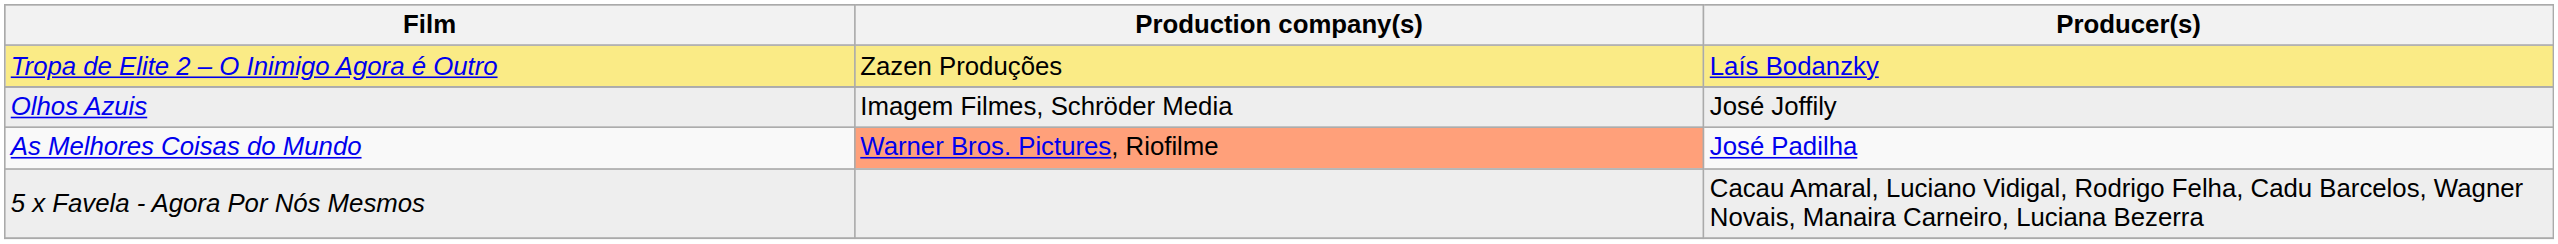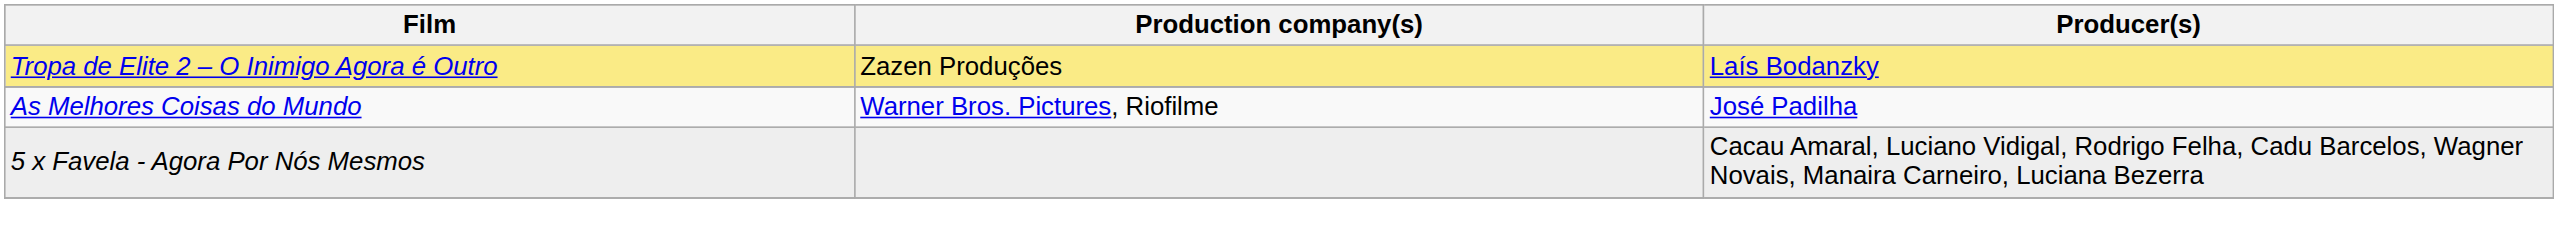- row: Olhos Azuis | Imagem Filmes, Schröder Media | José Joffily
As Melhores Coisas do Mundo | Production company(s): lightsalmon background -> no background
